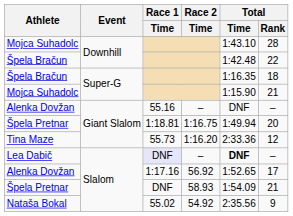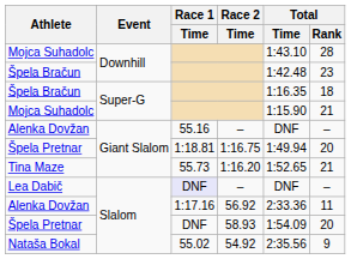Špela Bračun / Downhill | Total / Rank: 22 -> 23
Tina Maze | Total / Time: 2:33.36 -> 1:52.65
Tina Maze | Total / Rank: 12 -> 21
Lea Dabič | Total / Time: bold -> normal
Alenka Dovžan / Slalom | Total / Time: 1:52.65 -> 2:33.36
Alenka Dovžan / Slalom | Total / Rank: 17 -> 11
Špela Pretnar / Slalom | Total / Rank: 21 -> 20
